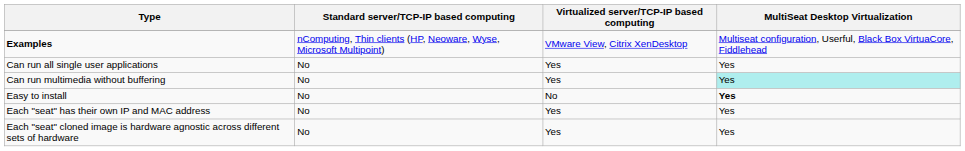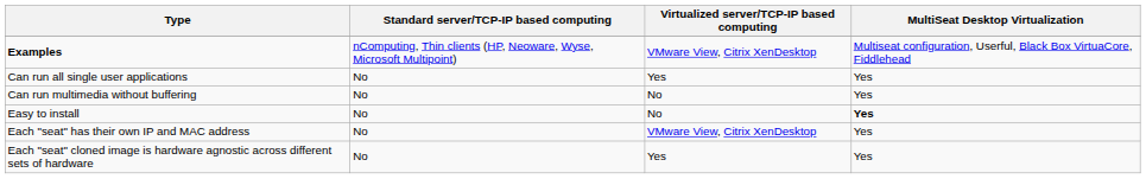Can run multimedia without buffering | Virtualized server/TCP-IP based computing: Yes -> No
Can run multimedia without buffering | MultiSeat Desktop Virtualization: paleturquoise background -> no background
Each "seat" has their own IP and MAC address | Virtualized server/TCP-IP based computing: Yes -> VMware View, Citrix XenDesktop
